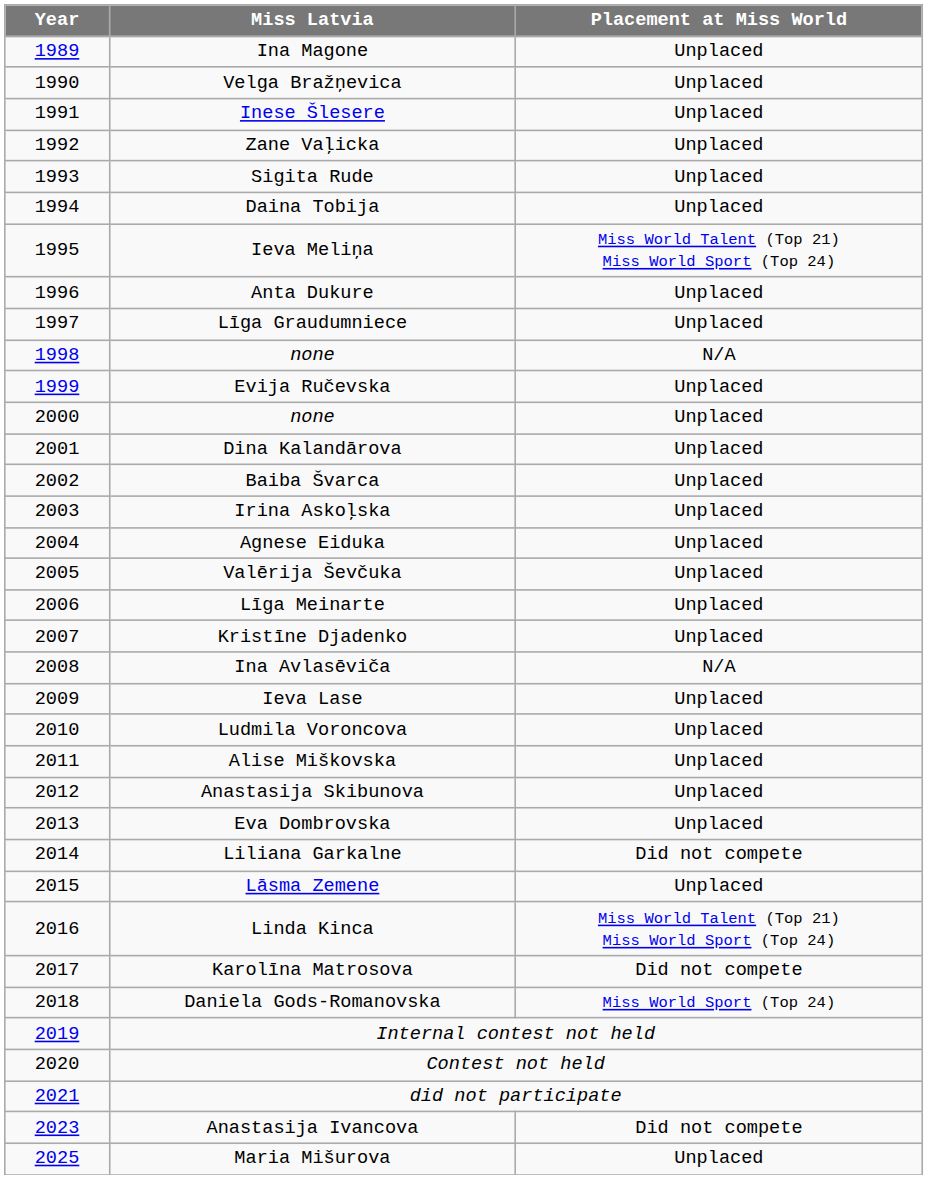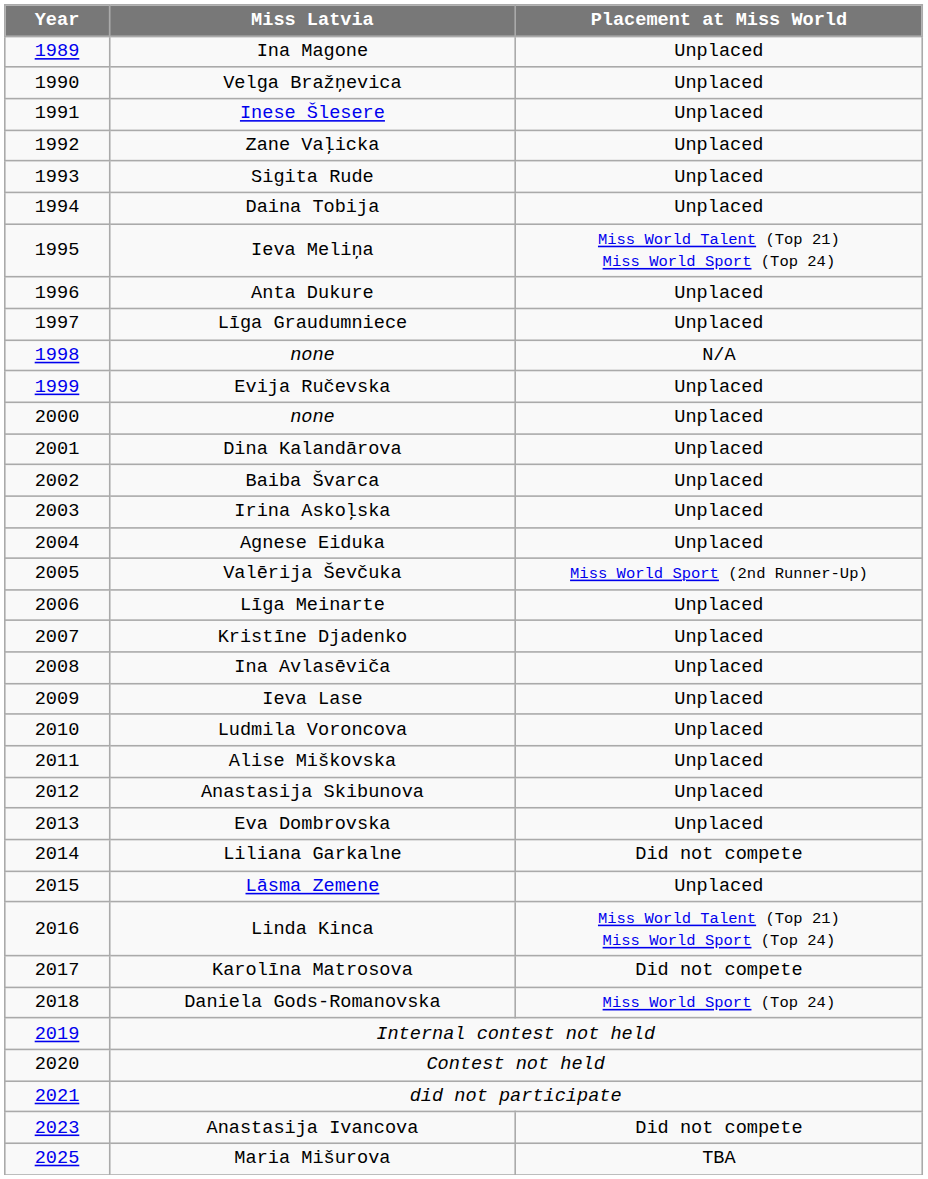Valērija Ševčuka | Placement at Miss World: Unplaced -> Miss World Sport (2nd Runner-Up)
Ina Avlasēviča | Placement at Miss World: N/A -> Unplaced
Maria Mišurova | Placement at Miss World: Unplaced -> TBA
